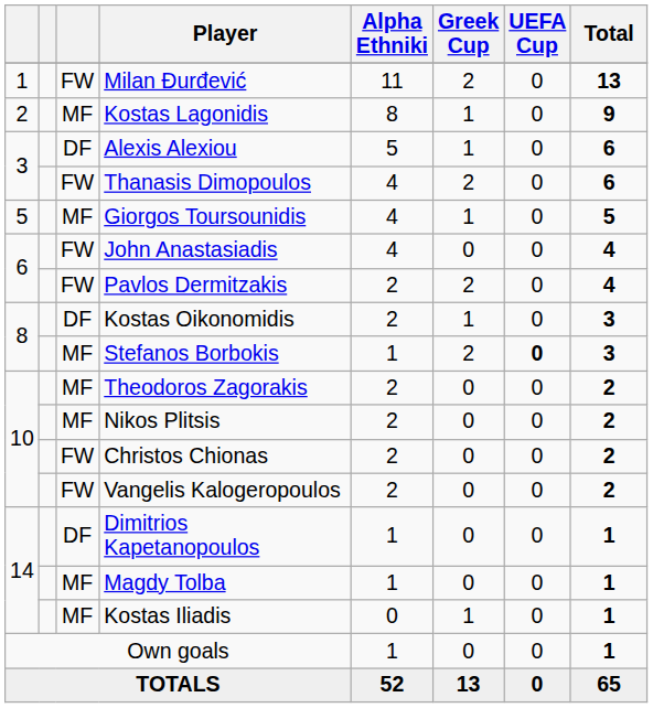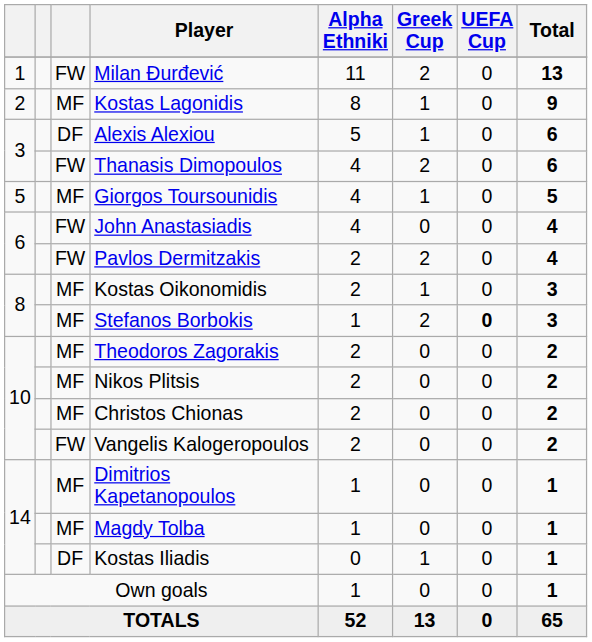Kostas Oikonomidis | column 3: DF -> MF
Christos Chionas | column 3: FW -> MF
Dimitrios Kapetanopoulos | column 3: DF -> MF
Kostas Iliadis | column 3: MF -> DF
